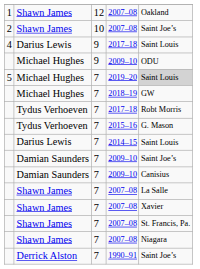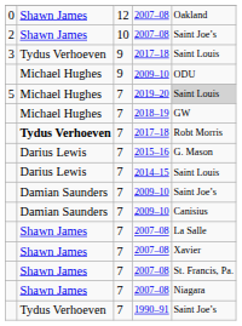12 / 2007–08 | column 1: 1 -> 0
9 / 2017–18 | column 1: 4 -> 3
9 / 2017–18 | column 2: Darius Lewis -> Tydus Verhoeven
7 / 2017–18 | column 2: normal -> bold
2015–16 | column 2: Tydus Verhoeven -> Darius Lewis
1990–91 | column 2: Derrick Alston -> Tydus Verhoeven
